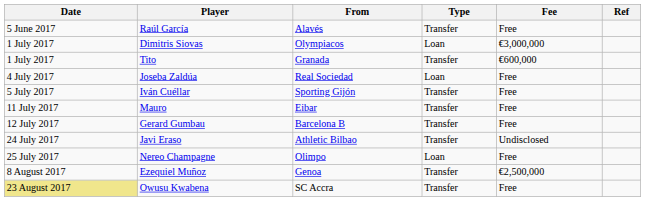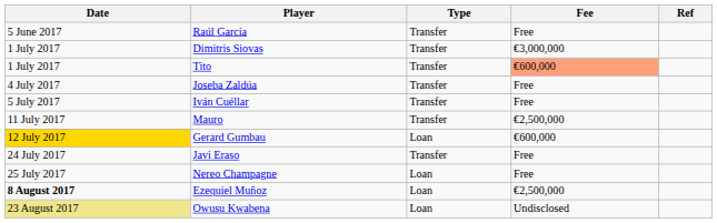- column: From | Alavés | Olympiacos | Granada | Real Sociedad | Sporting Gijón | Eibar | Barcelona B | Athletic Bilbao | Olimpo | Genoa | SC Accra
Dimitris Siovas | Type: Loan -> Transfer
Tito | Fee: no background -> lightsalmon background
Joseba Zaldúa | Type: Loan -> Transfer
Mauro | Fee: Free -> €2,500,000
Gerard Gumbau | Date: no background -> gold background
Gerard Gumbau | Type: Transfer -> Loan
Gerard Gumbau | Fee: Free -> €600,000
Javi Eraso | Fee: Undisclosed -> Free
Ezequiel Muñoz | Date: normal -> bold
Ezequiel Muñoz | Type: Transfer -> Loan
Owusu Kwabena | Type: Transfer -> Loan
Owusu Kwabena | Fee: Free -> Undisclosed
